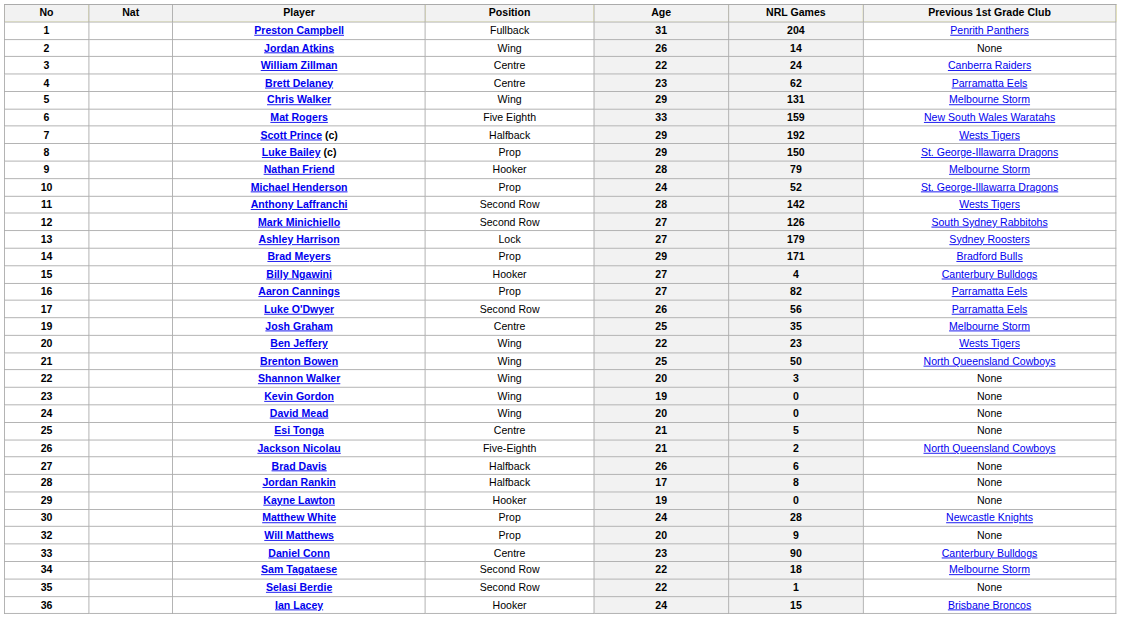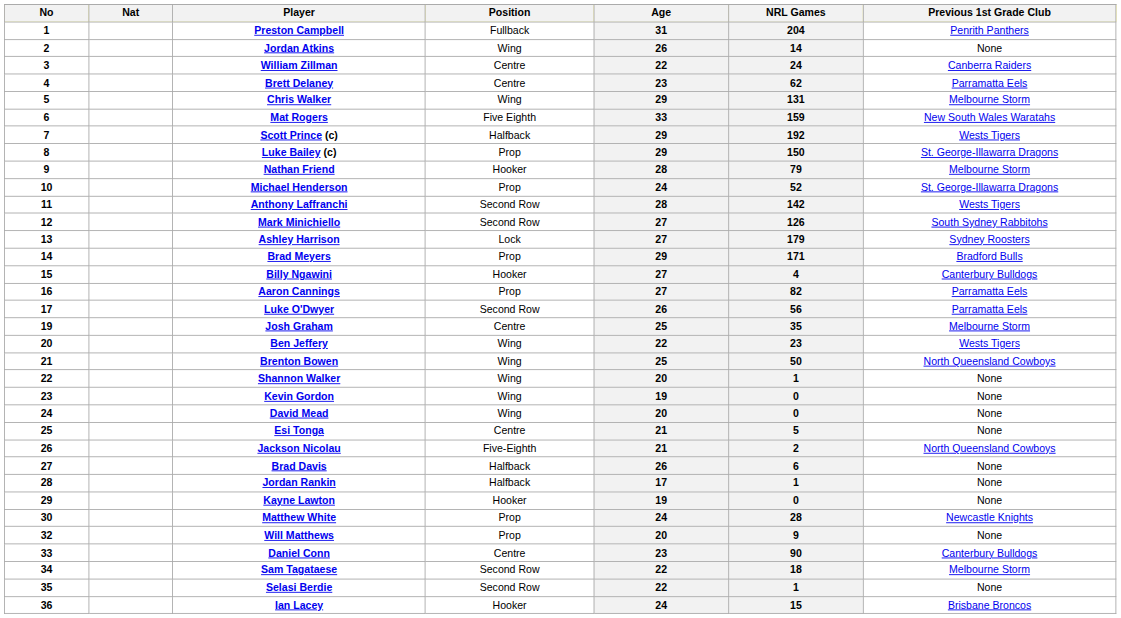Shannon Walker | NRL Games: 3 -> 1
Jordan Rankin | NRL Games: 8 -> 1
